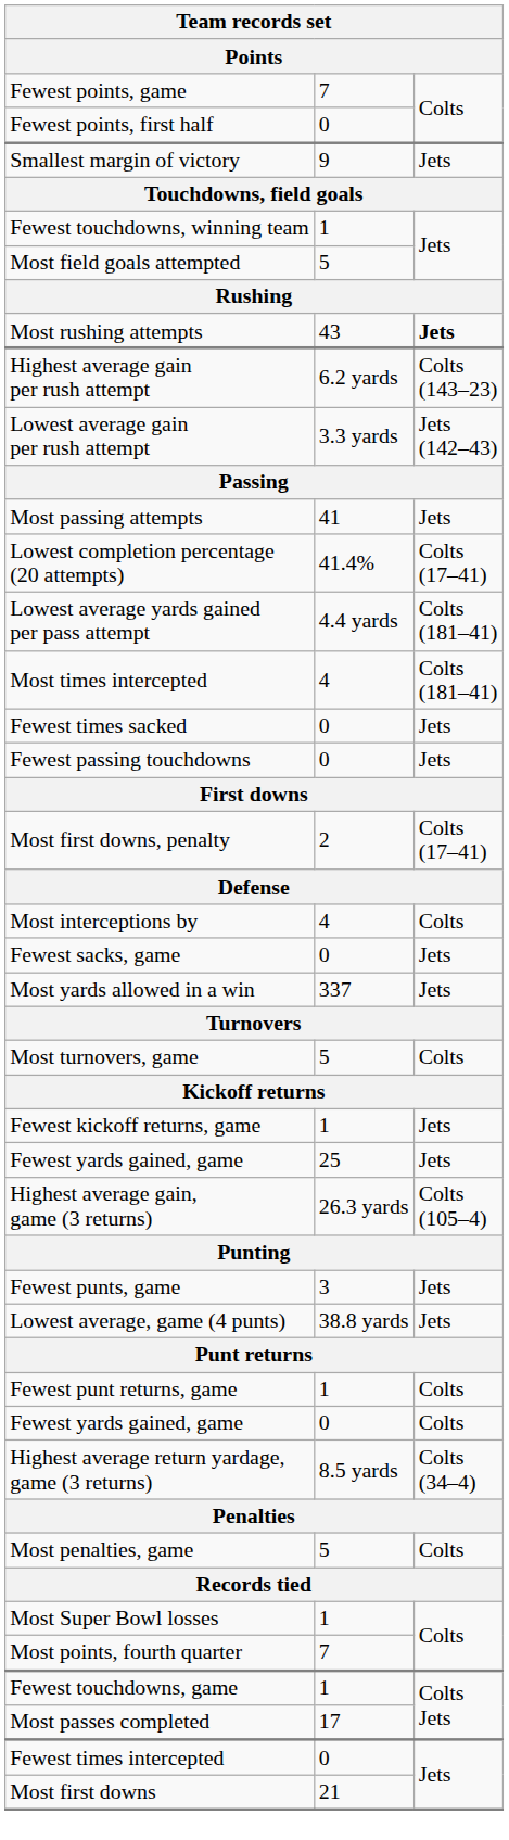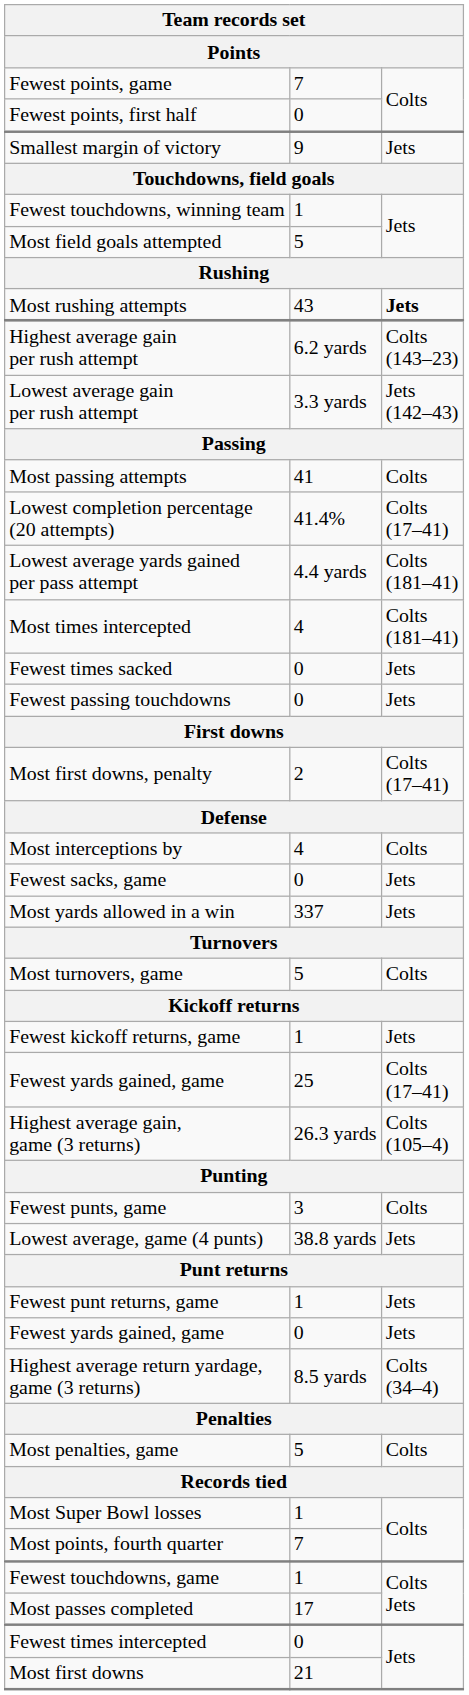Most passing attempts | column 3: Jets -> Colts
Fewest yards gained, game / 25 | column 3: Jets -> Colts (17–41)
Fewest punts, game | column 3: Jets -> Colts
Fewest punt returns, game | column 3: Colts -> Jets
Fewest yards gained, game / 0 | column 3: Colts -> Jets
